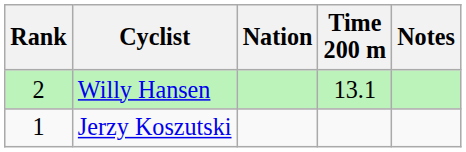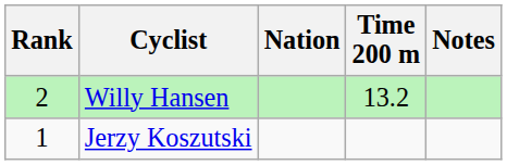Willy Hansen | Time 200 m: 13.1 -> 13.2
